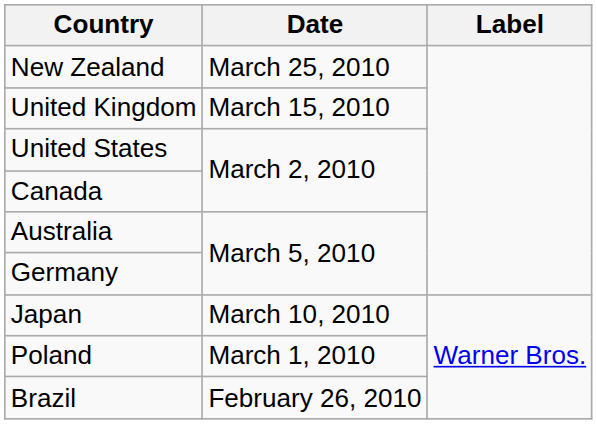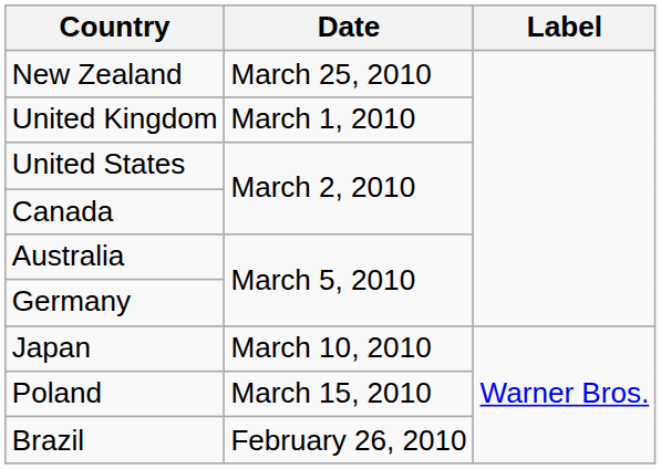United Kingdom | Date: March 15, 2010 -> March 1, 2010
Poland | Date: March 1, 2010 -> March 15, 2010
